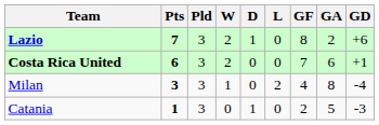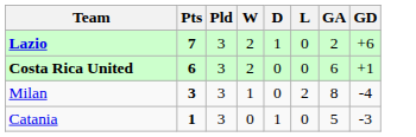- column: GF | 8 | 7 | 4 | 2
